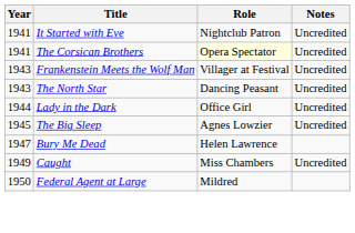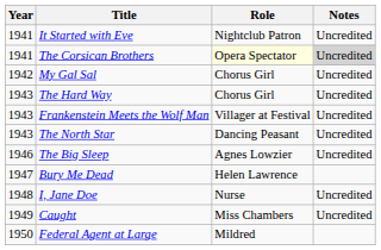The Corsican Brothers | Notes: no background -> lightgrey background
+ row: 1942 | My Gal Sal | Chorus Girl | Uncredited
+ row: 1943 | The Hard Way | Chorus Girl | Uncredited
- row: 1944 | Lady in the Dark | Office Girl | Uncredited
The Big Sleep | Year: 1945 -> 1946
+ row: 1948 | I, Jane Doe | Nurse | Uncredited
